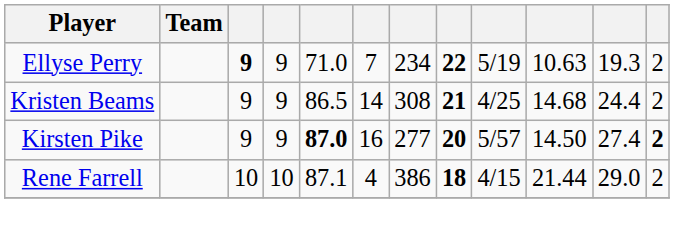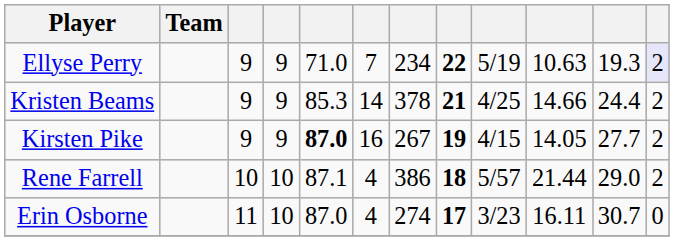Ellyse Perry | column 3: bold -> normal
Ellyse Perry | column 12: no background -> lavender background
Kristen Beams | column 5: 86.5 -> 85.3
Kristen Beams | column 7: 308 -> 378
Kristen Beams | column 10: 14.68 -> 14.66
Kirsten Pike | column 7: 277 -> 267
Kirsten Pike | column 8: 20 -> 19
Kirsten Pike | column 9: 5/57 -> 4/15
Kirsten Pike | column 10: 14.50 -> 14.05
Kirsten Pike | column 11: 27.4 -> 27.7
Kirsten Pike | column 12: bold -> normal
Rene Farrell | column 9: 4/15 -> 5/57
+ row: Erin Osborne | 11 | 10 | 87.0 | 4 | 274 | 17 | 3/23 | 16.11 | 30.7 | 0
